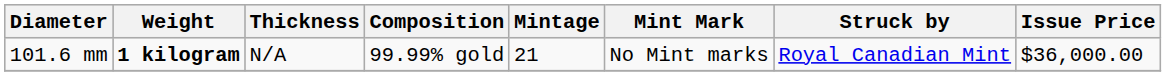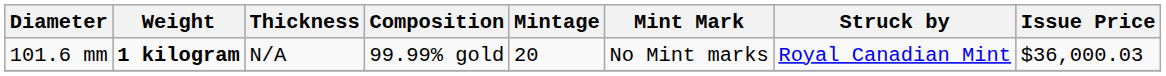101.6 mm | Mintage: 21 -> 20
101.6 mm | Issue Price: $36,000.00 -> $36,000.03
